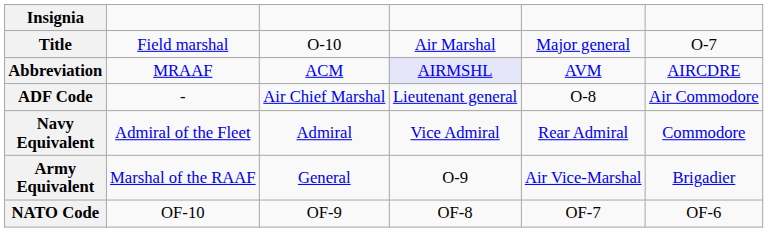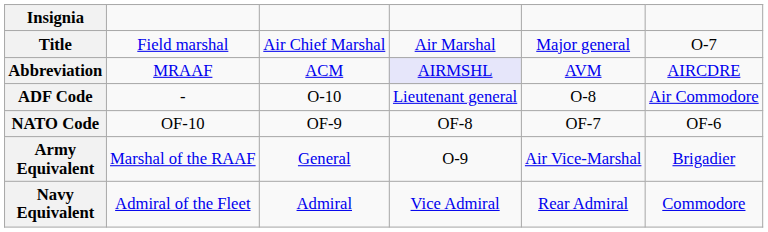Title | column 3: O-10 -> Air Chief Marshal
ADF Code | column 3: Air Chief Marshal -> O-10
rows swapped: NATO Code <-> Navy Equivalent
